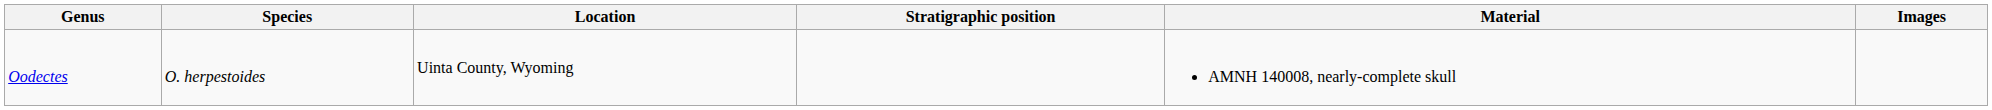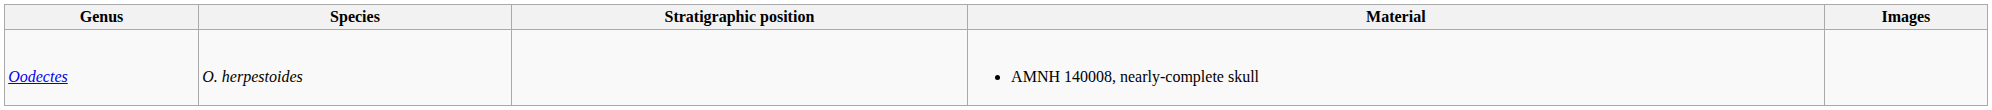- column: Location | Uinta County, Wyoming
